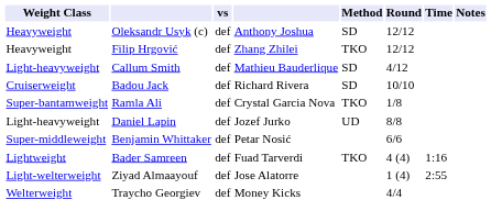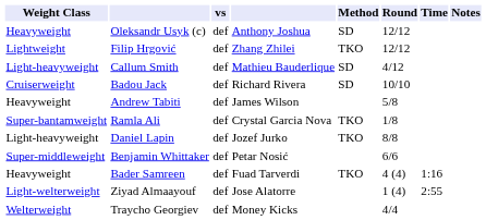Filip Hrgović | Weight Class: Heavyweight -> Lightweight
+ row: Heavyweight | Andrew Tabiti | def | James Wilson | 5/8
Daniel Lapin | Method: UD -> TKO
Bader Samreen | Weight Class: Lightweight -> Heavyweight
